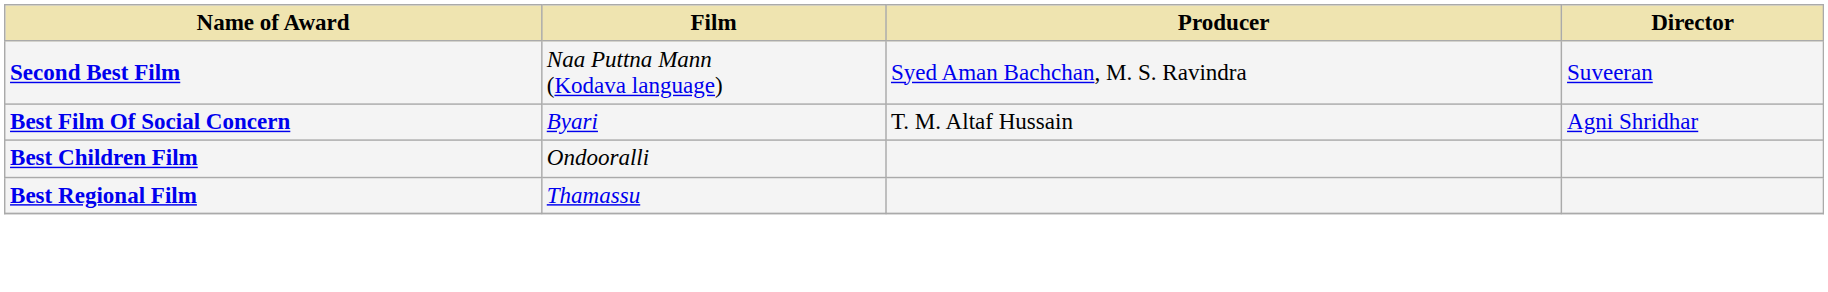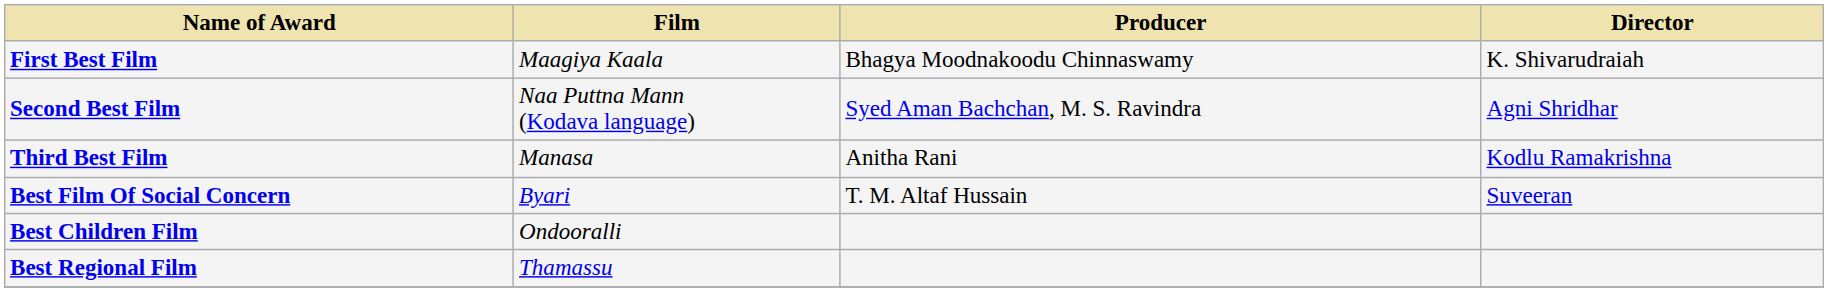+ row: First Best Film | Maagiya Kaala | Bhagya Moodnakoodu Chinnaswamy | K. Shivarudraiah
Second Best Film | Director: Suveeran -> Agni Shridhar
+ row: Third Best Film | Manasa | Anitha Rani | Kodlu Ramakrishna
Best Film Of Social Concern | Director: Agni Shridhar -> Suveeran
